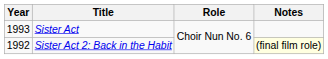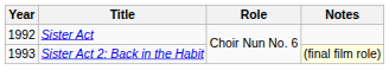Sister Act | Year: 1993 -> 1992
Sister Act 2: Back in the Habit | Year: 1992 -> 1993
